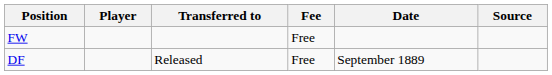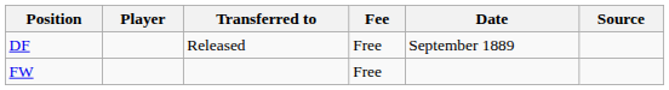rows swapped: DF <-> FW
